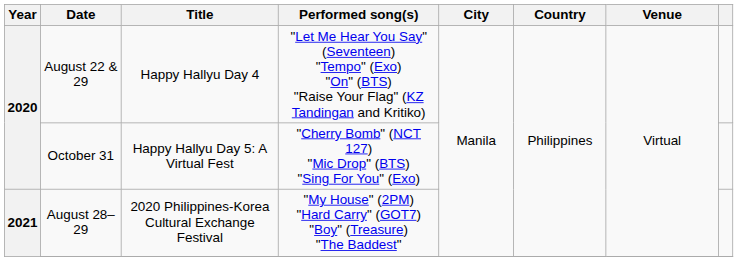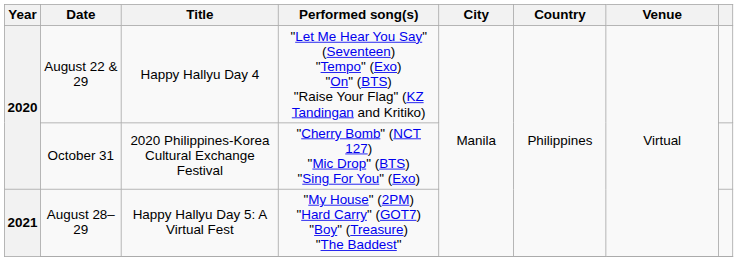October 31 | Title: Happy Hallyu Day 5: A Virtual Fest -> 2020 Philippines-Korea Cultural Exchange Festival
August 28–29 | Title: 2020 Philippines-Korea Cultural Exchange Festival -> Happy Hallyu Day 5: A Virtual Fest
